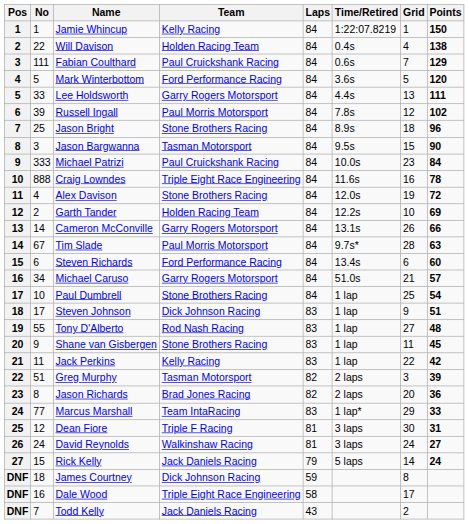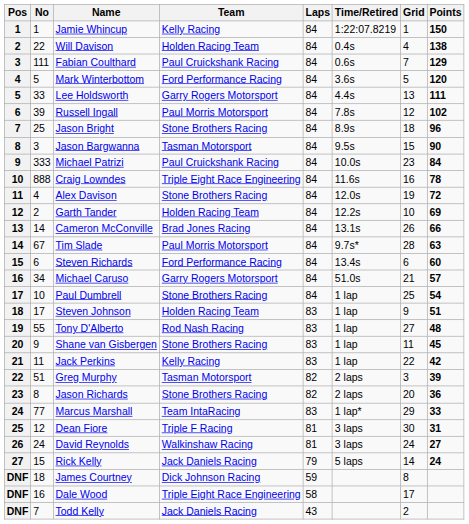Cameron McConville | Team: Garry Rogers Motorsport -> Brad Jones Racing
Steven Johnson | Team: Dick Johnson Racing -> Holden Racing Team
Jason Richards | Team: Brad Jones Racing -> Stone Brothers Racing
